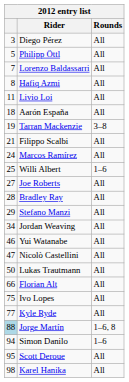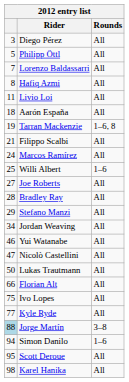Tarran Mackenzie | Rounds: 3–8 -> 1–6, 8
Jorge Martín | Rounds: 1–6, 8 -> 3–8
